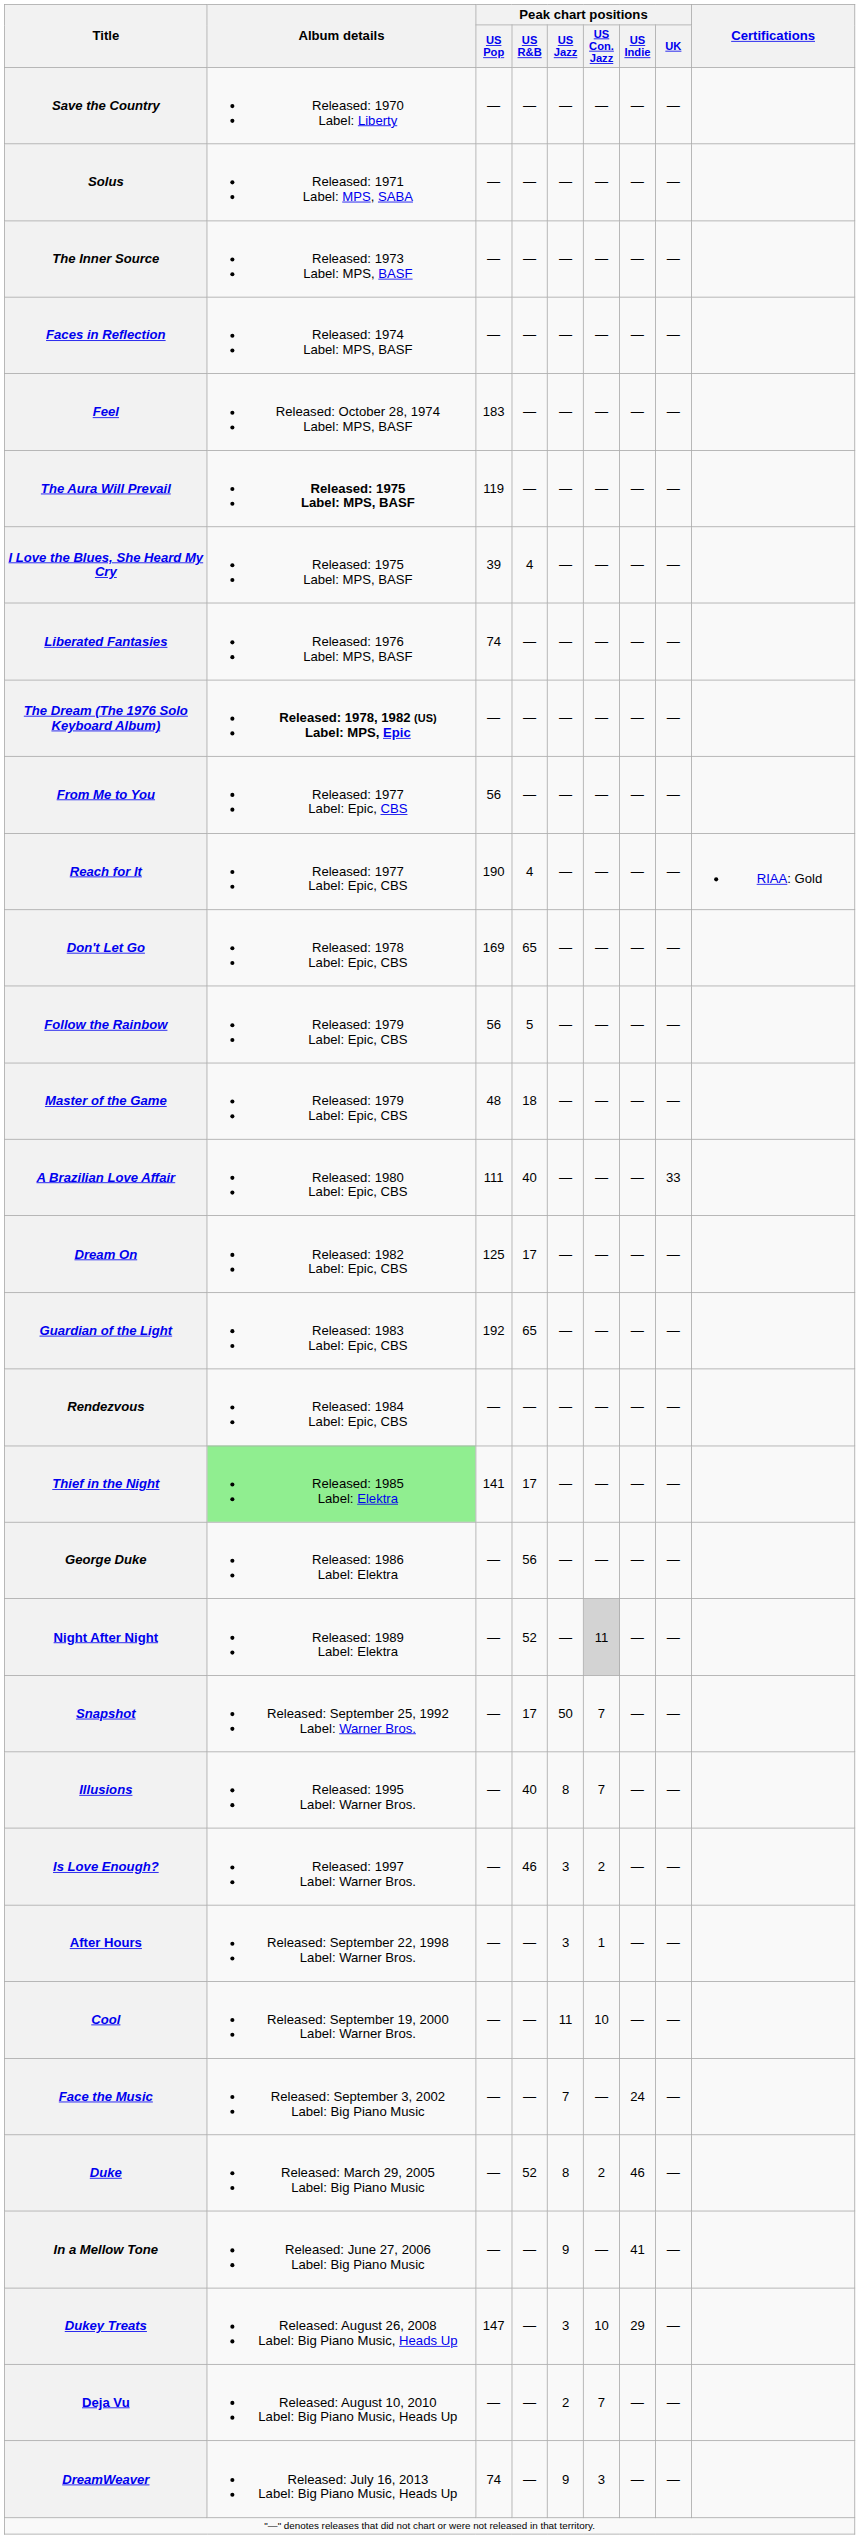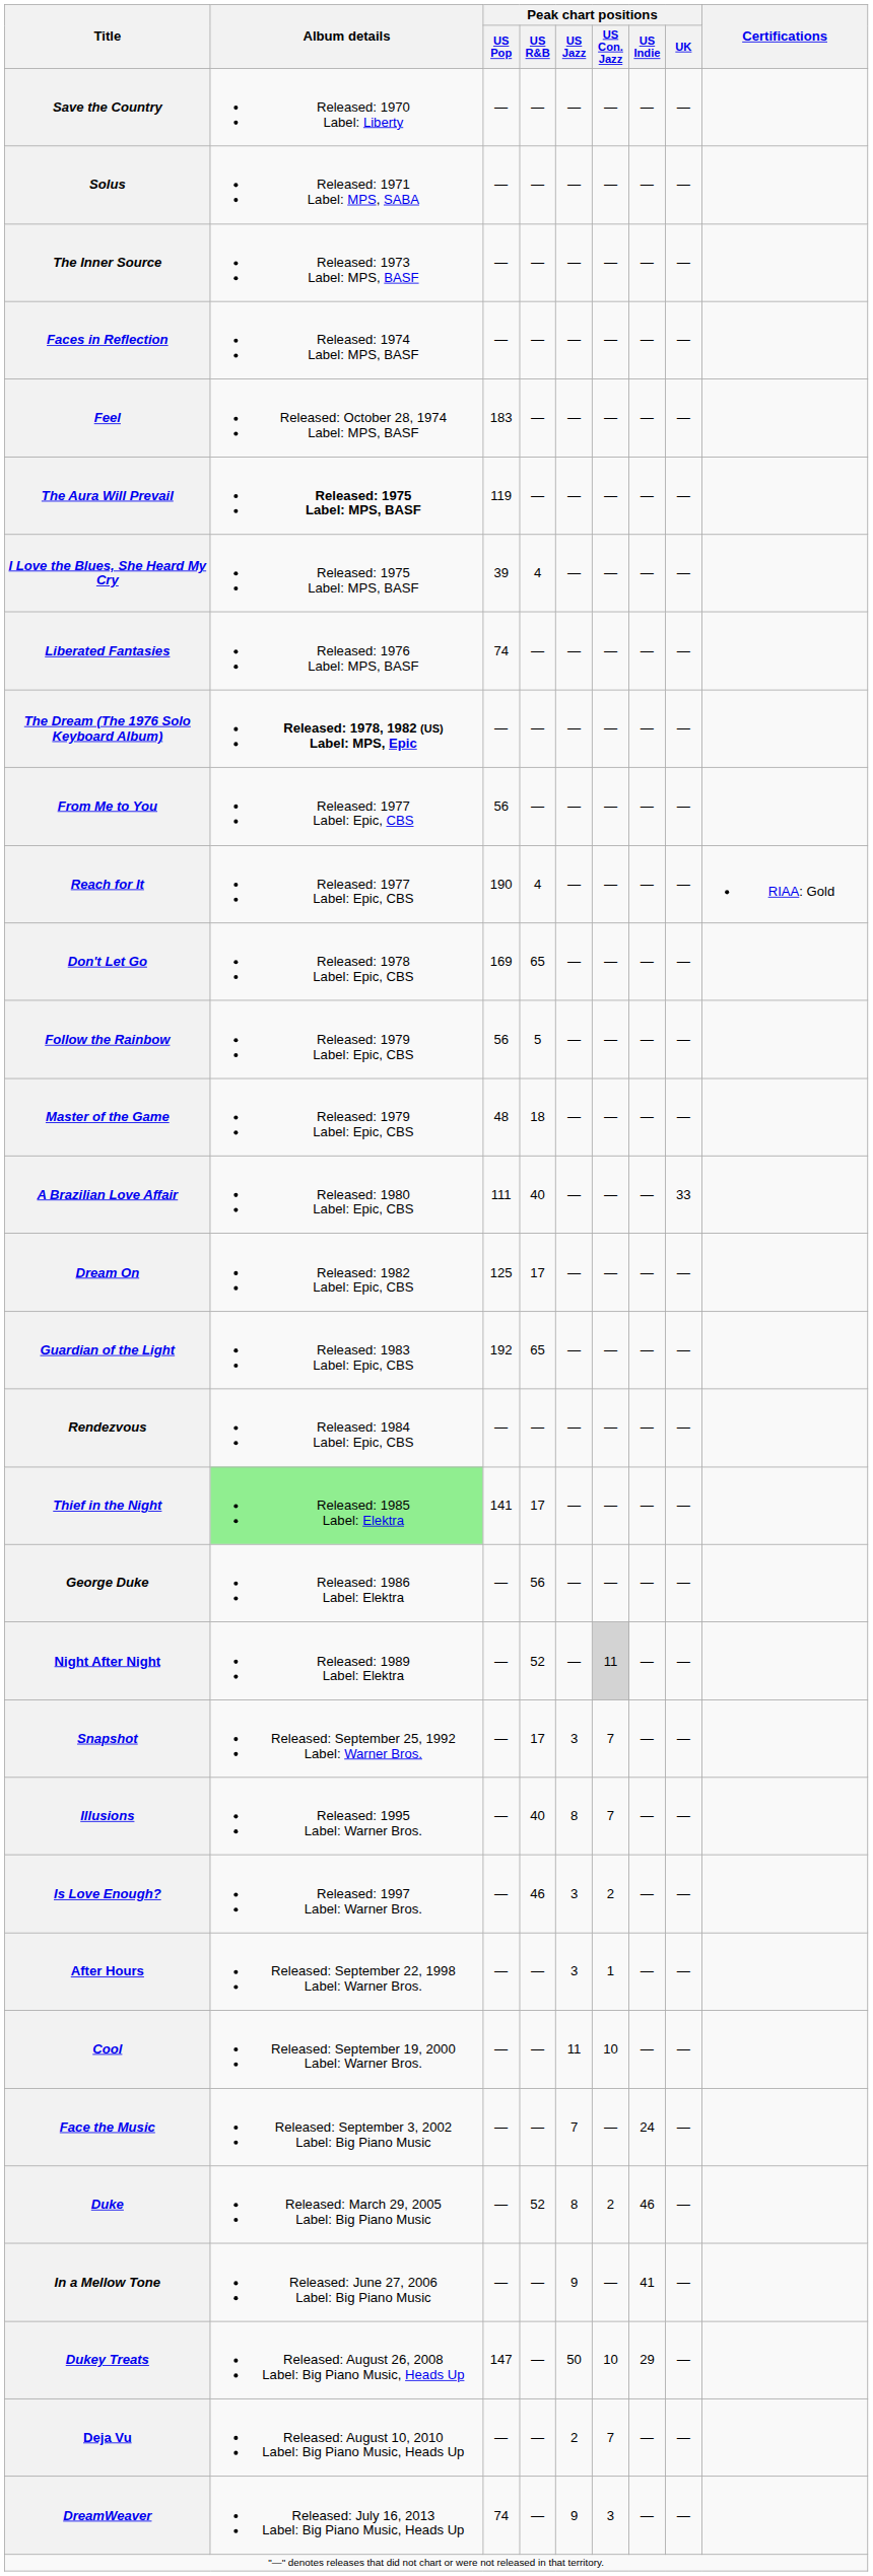Snapshot | Peak chart positions / US Jazz: 50 -> 3
Dukey Treats | Peak chart positions / US Jazz: 3 -> 50
